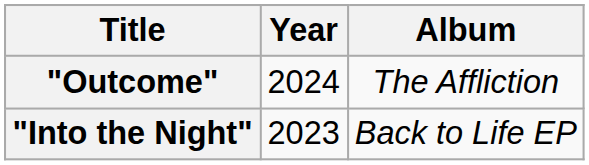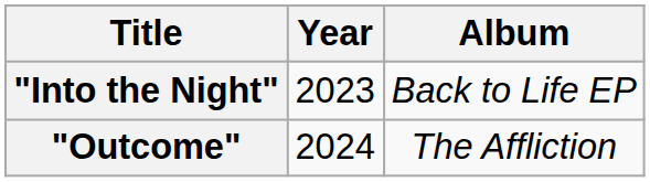rows swapped: "Into the Night" <-> "Outcome"
